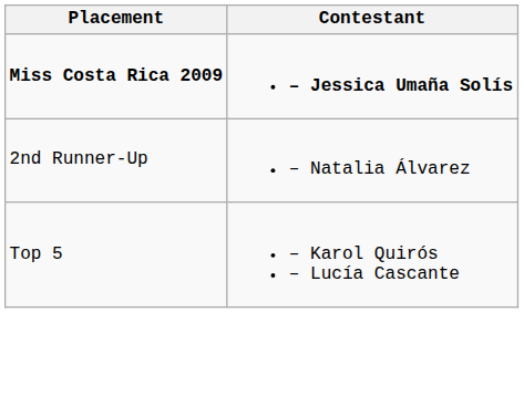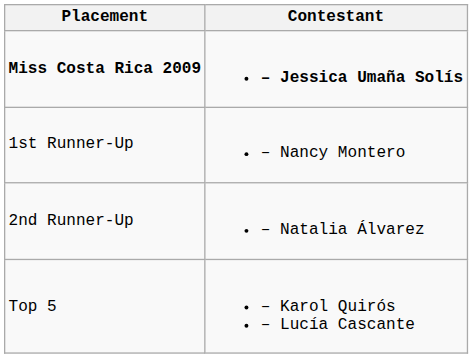+ row: 1st Runner-Up | – Nancy Montero
